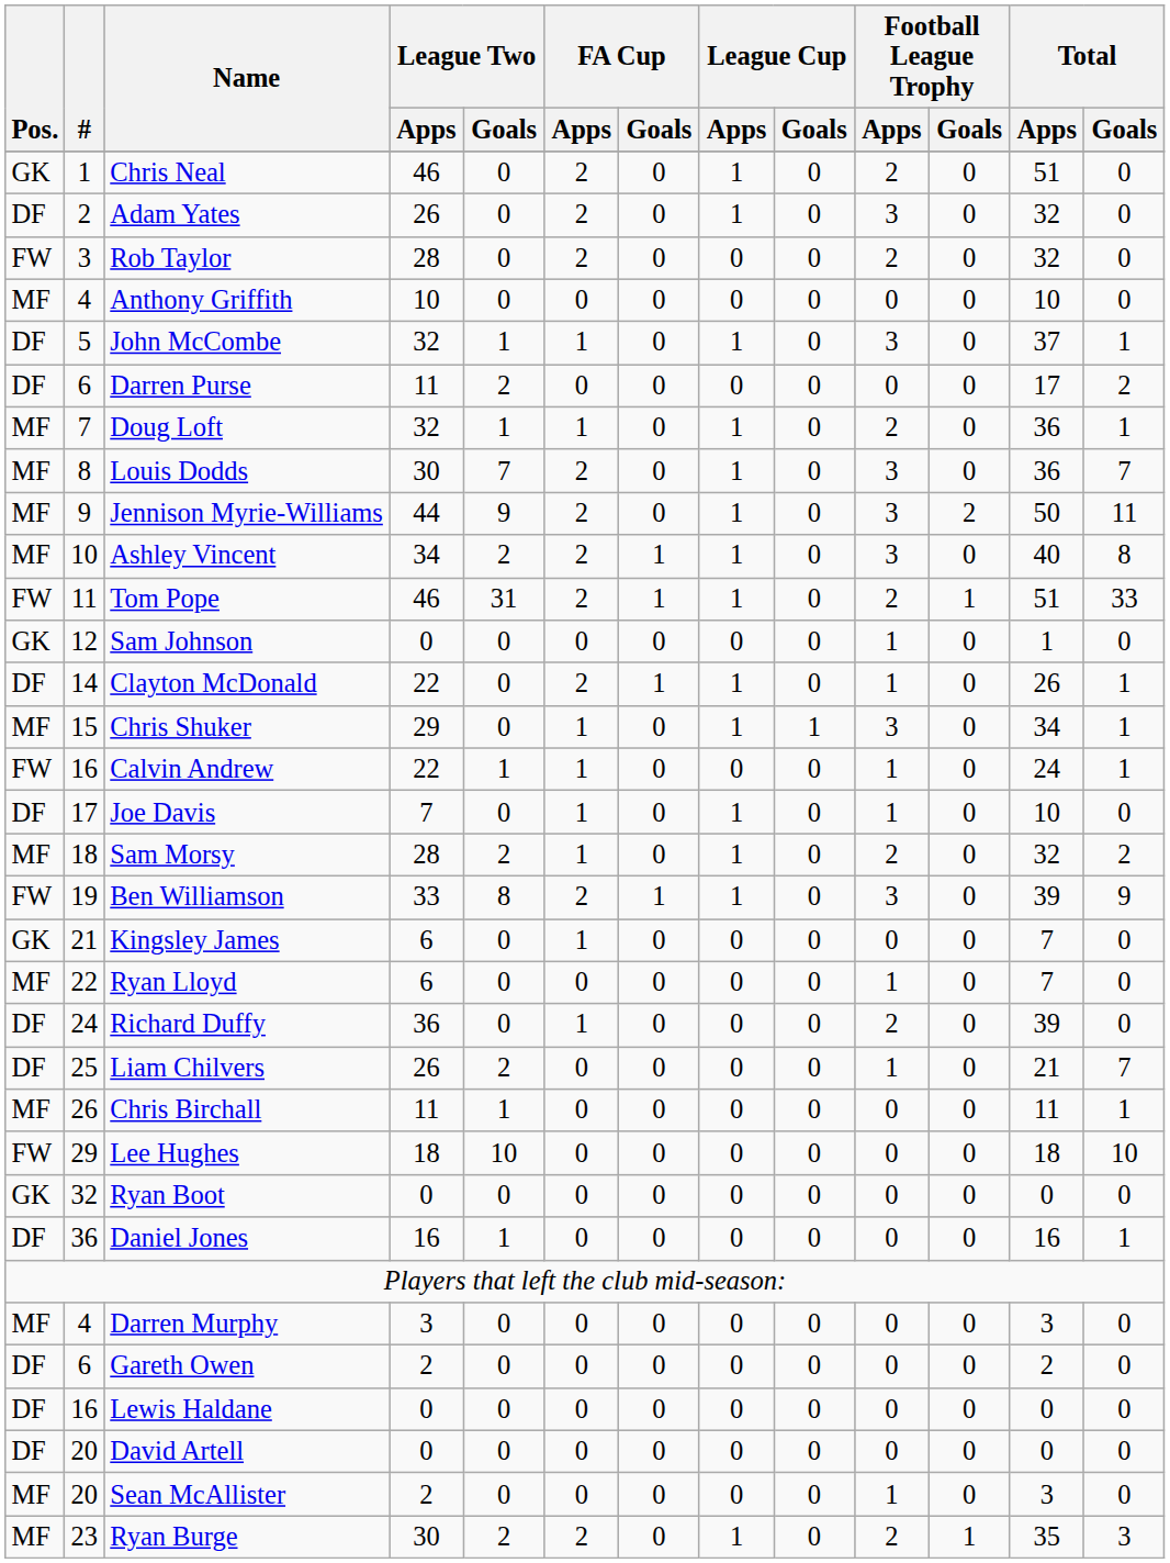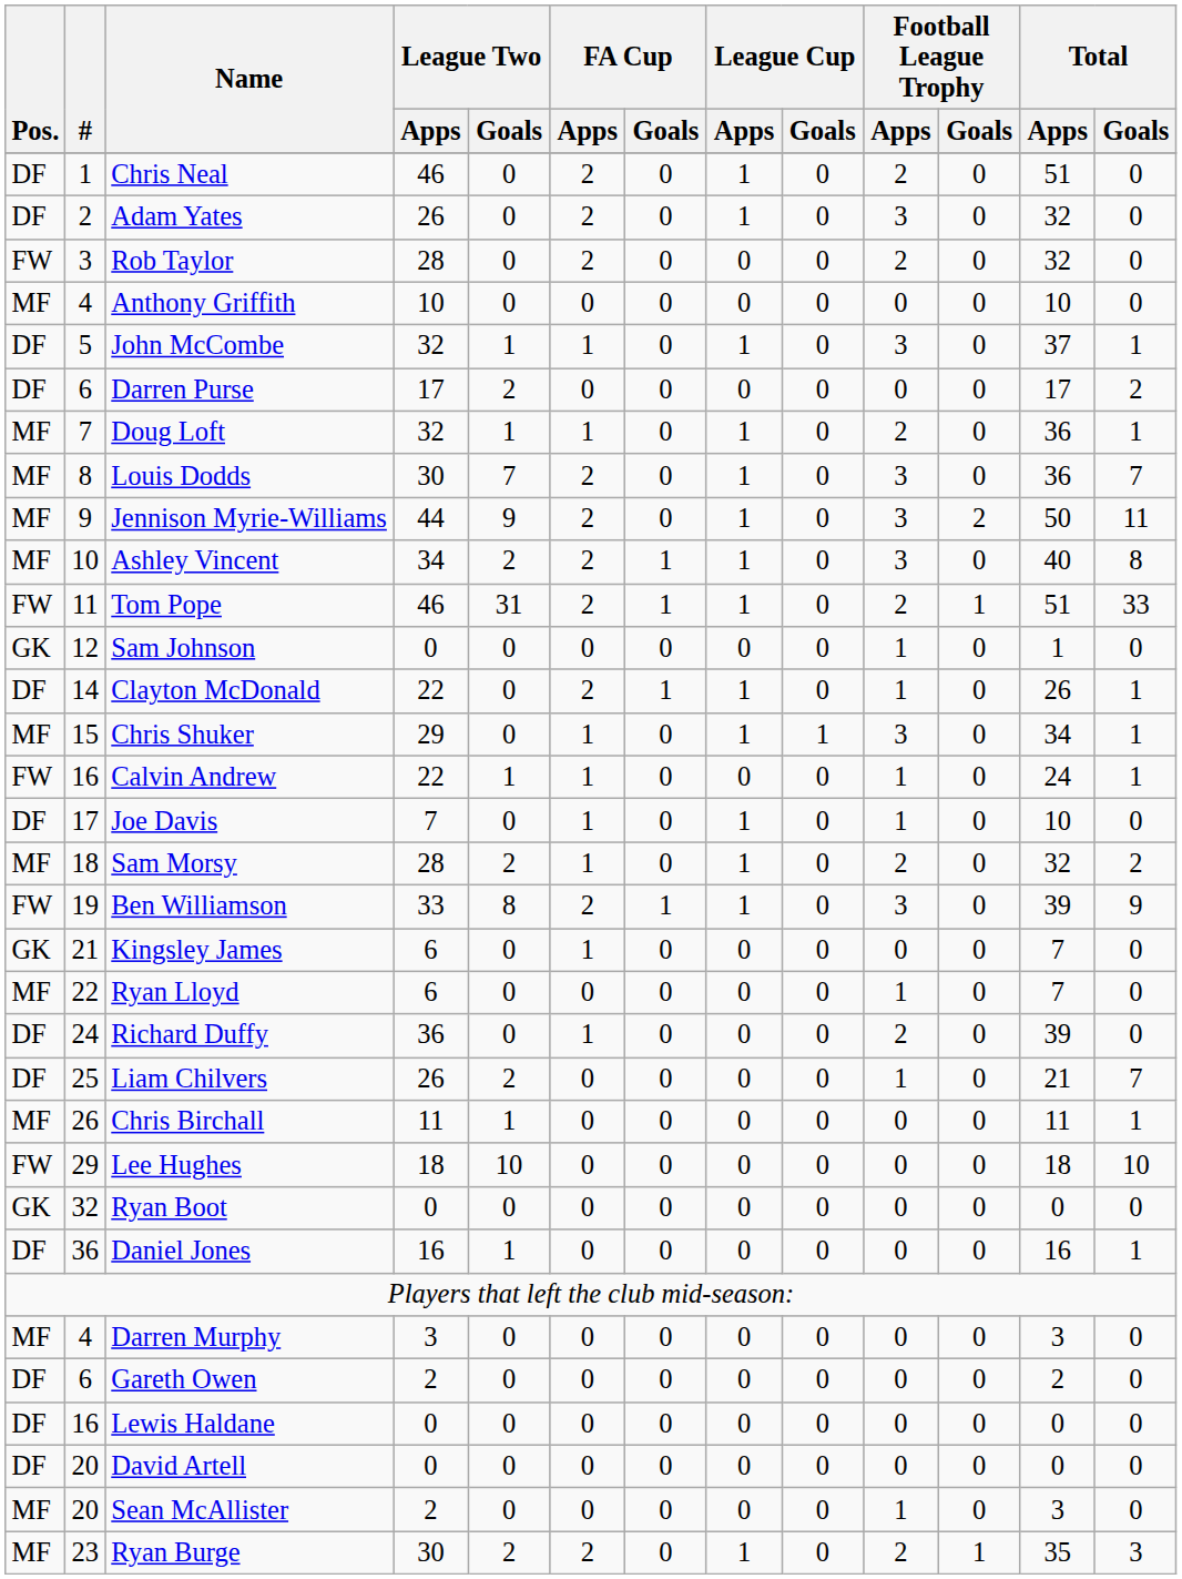Chris Neal | Pos.: GK -> DF
Darren Purse | League Two / Apps: 11 -> 17
